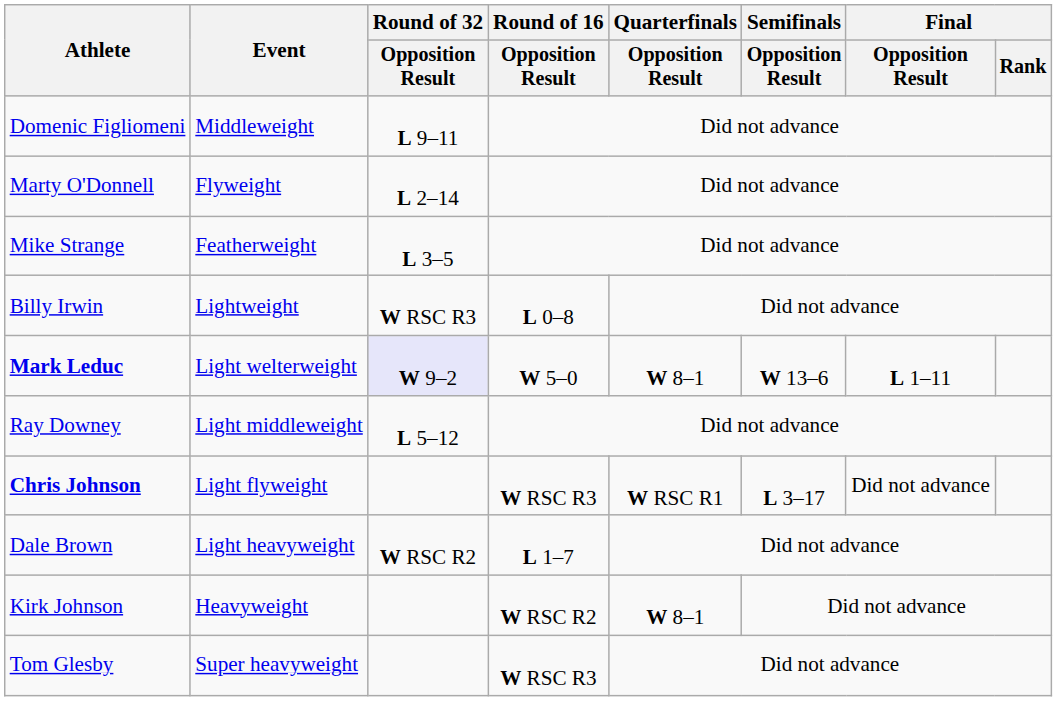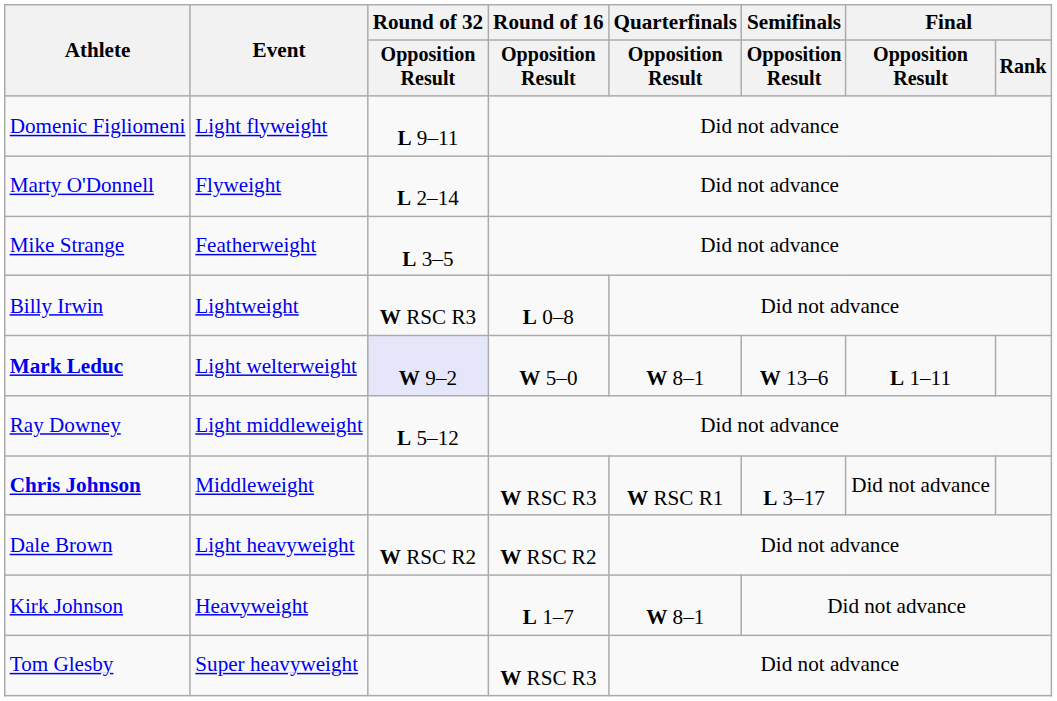Domenic Figliomeni | Event: Middleweight -> Light flyweight
Chris Johnson | Event: Light flyweight -> Middleweight
Dale Brown | Round of 16 / Opposition Result: L 1–7 -> W RSC R2
Kirk Johnson | Round of 16 / Opposition Result: W RSC R2 -> L 1–7
